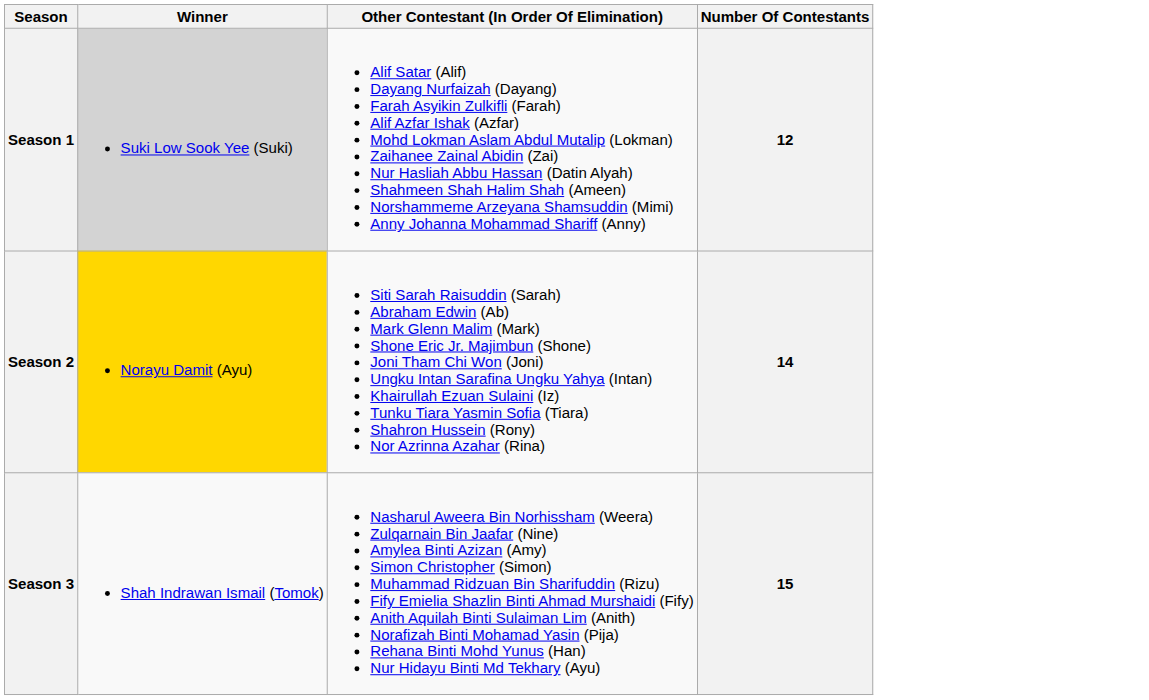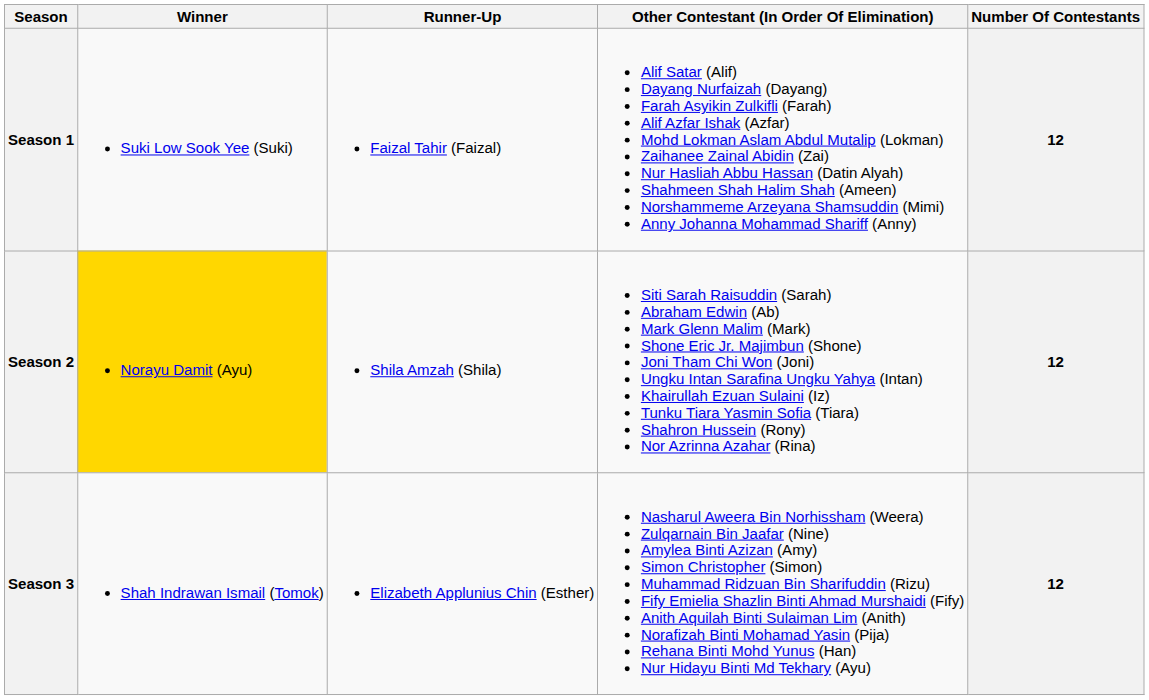+ column: Runner-Up | Faizal Tahir (Faizal) | Shila Amzah (Shila) | Elizabeth Applunius Chin (Esther)
Season 1 | Winner: lightgrey background -> no background
Season 2 | Number Of Contestants: 14 -> 12
Season 3 | Number Of Contestants: 15 -> 12
